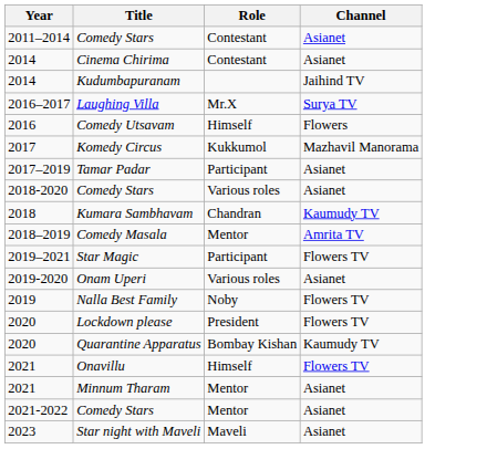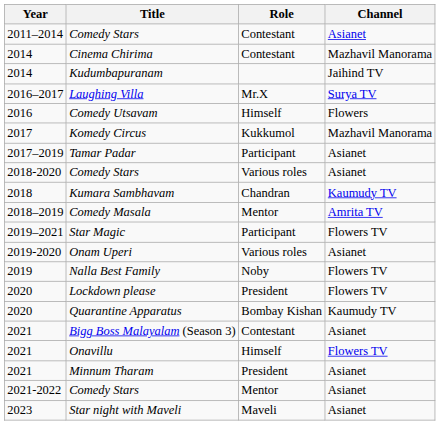Cinema Chirima | Channel: Asianet -> Mazhavil Manorama
+ row: 2021 | Bigg Boss Malayalam (Season 3) | Contestant | Asianet
Minnum Tharam | Role: Mentor -> President
